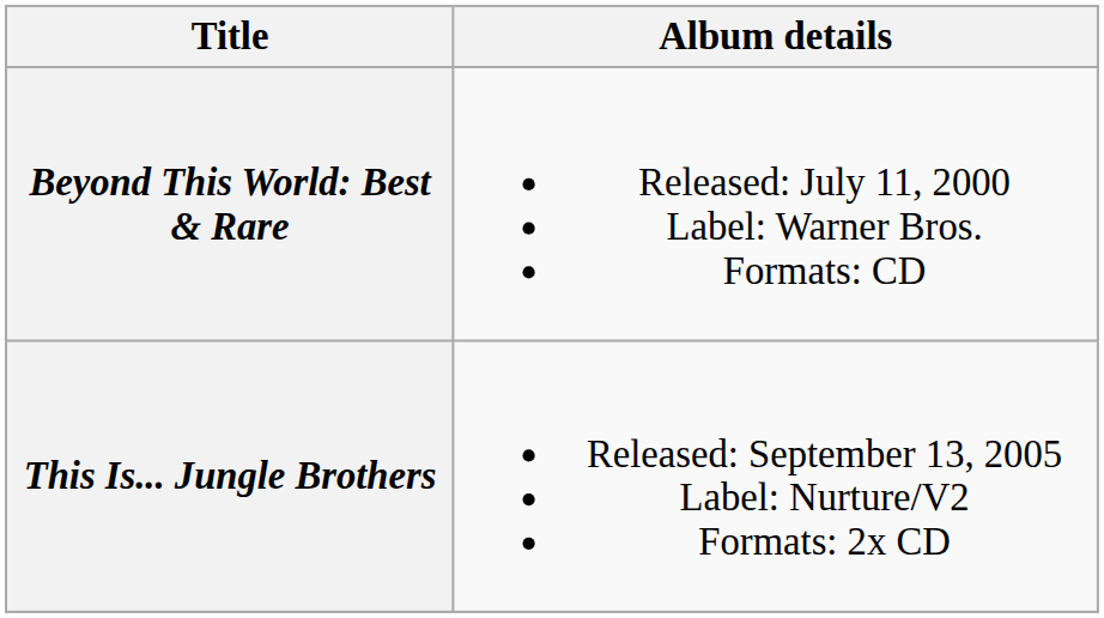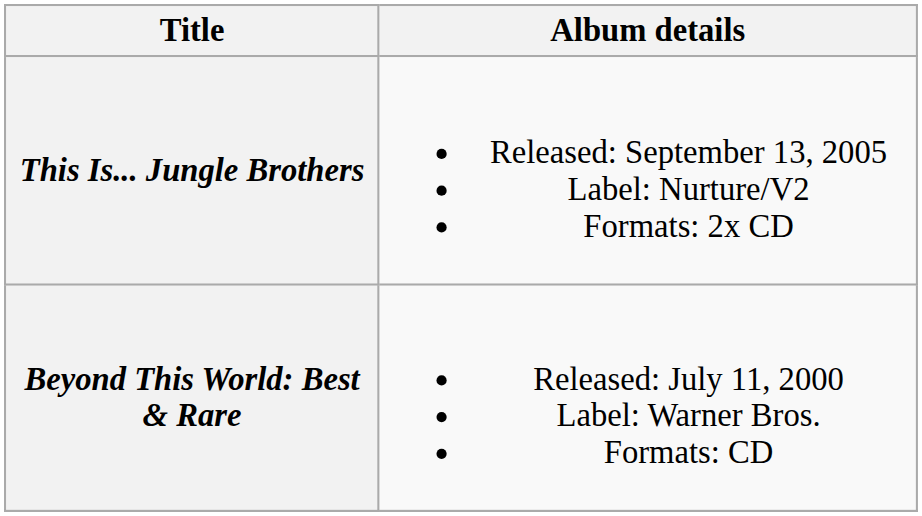rows swapped: Beyond This World: Best & Rare <-> This Is... Jungle Brothers
